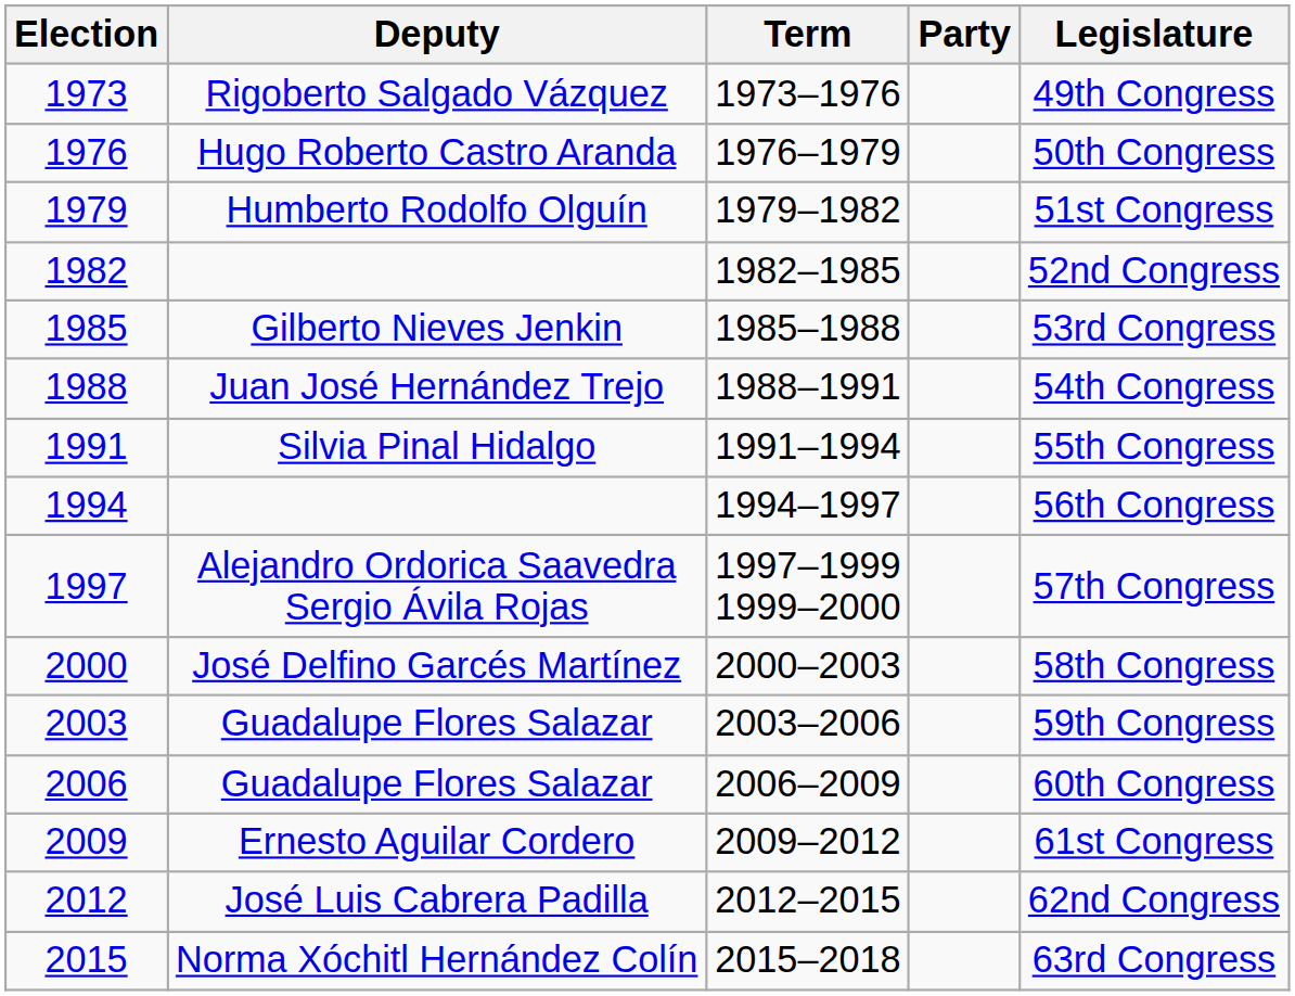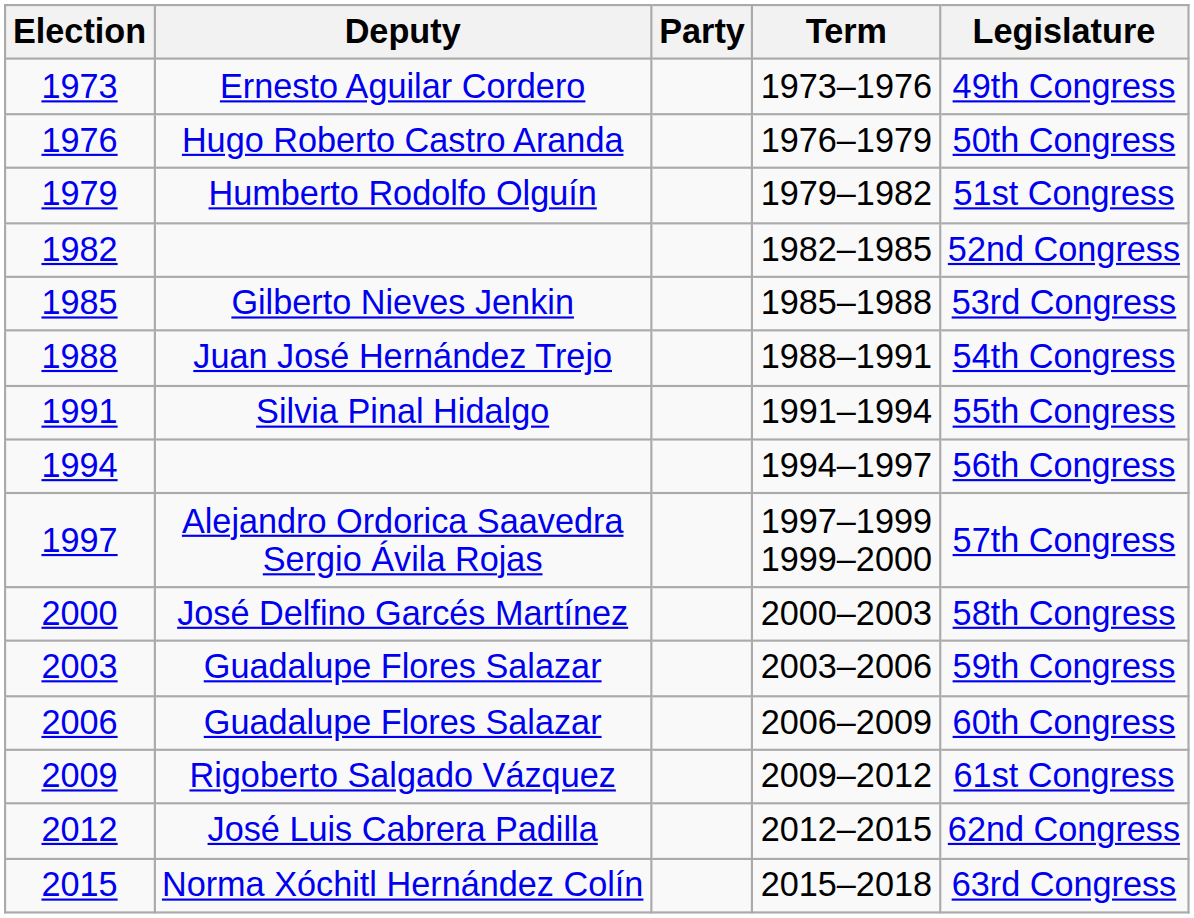columns swapped: Party <-> Term
1973 | Deputy: Rigoberto Salgado Vázquez -> Ernesto Aguilar Cordero
2009 | Deputy: Ernesto Aguilar Cordero -> Rigoberto Salgado Vázquez
